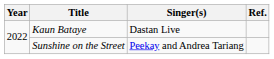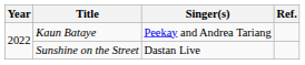Kaun Bataye | Singer(s): Dastan Live -> Peekay and Andrea Tariang
Sunshine on the Street | Singer(s): Peekay and Andrea Tariang -> Dastan Live
